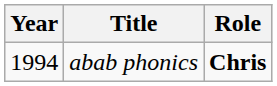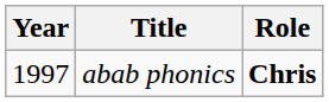abab phonics | Year: 1994 -> 1997
